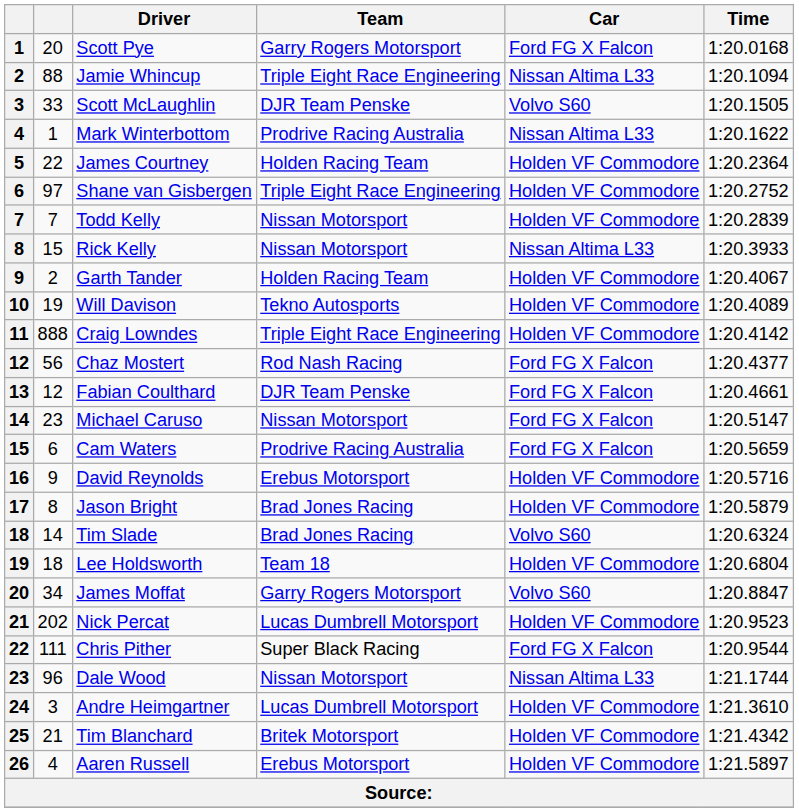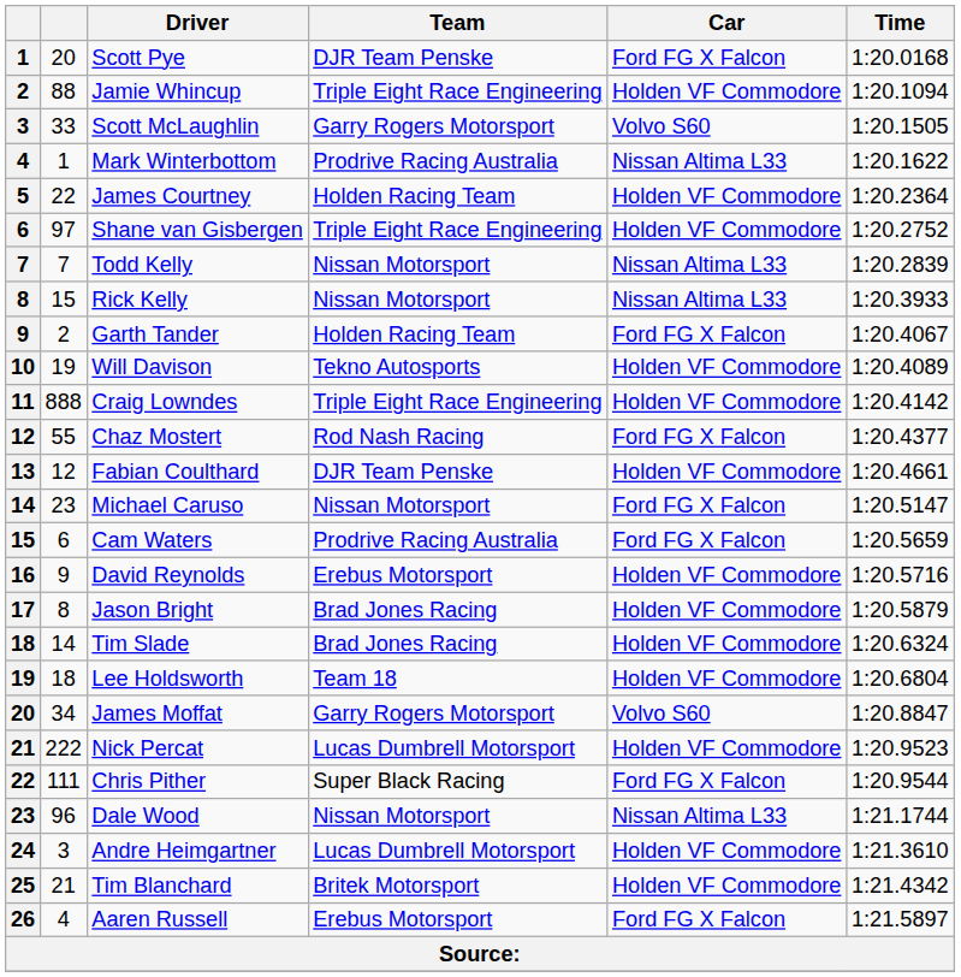Scott Pye | Team: Garry Rogers Motorsport -> DJR Team Penske
Jamie Whincup | Car: Nissan Altima L33 -> Holden VF Commodore
Scott McLaughlin | Team: DJR Team Penske -> Garry Rogers Motorsport
Todd Kelly | Car: Holden VF Commodore -> Nissan Altima L33
Garth Tander | Car: Holden VF Commodore -> Ford FG X Falcon
Chaz Mostert | column 2: 56 -> 55
Fabian Coulthard | Car: Ford FG X Falcon -> Holden VF Commodore
Tim Slade | Car: Volvo S60 -> Holden VF Commodore
Nick Percat | column 2: 202 -> 222
Aaren Russell | Car: Holden VF Commodore -> Ford FG X Falcon
